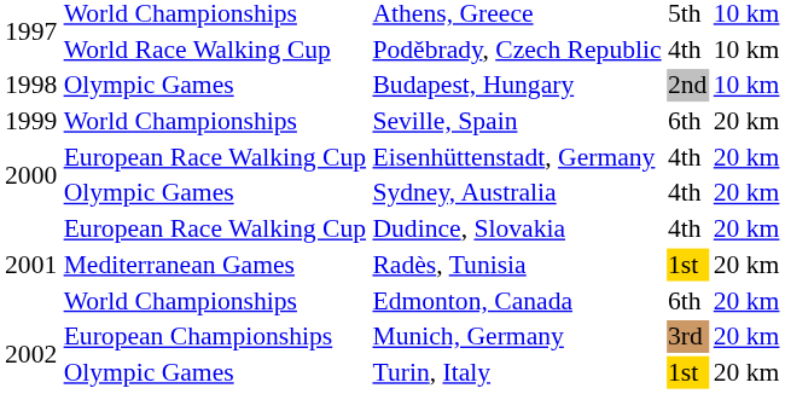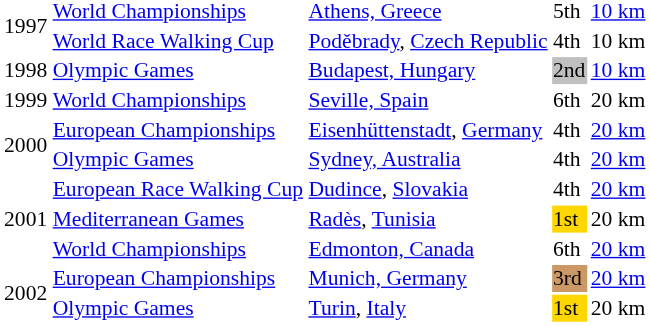Eisenhüttenstadt, Germany | column 2: European Race Walking Cup -> European Championships
